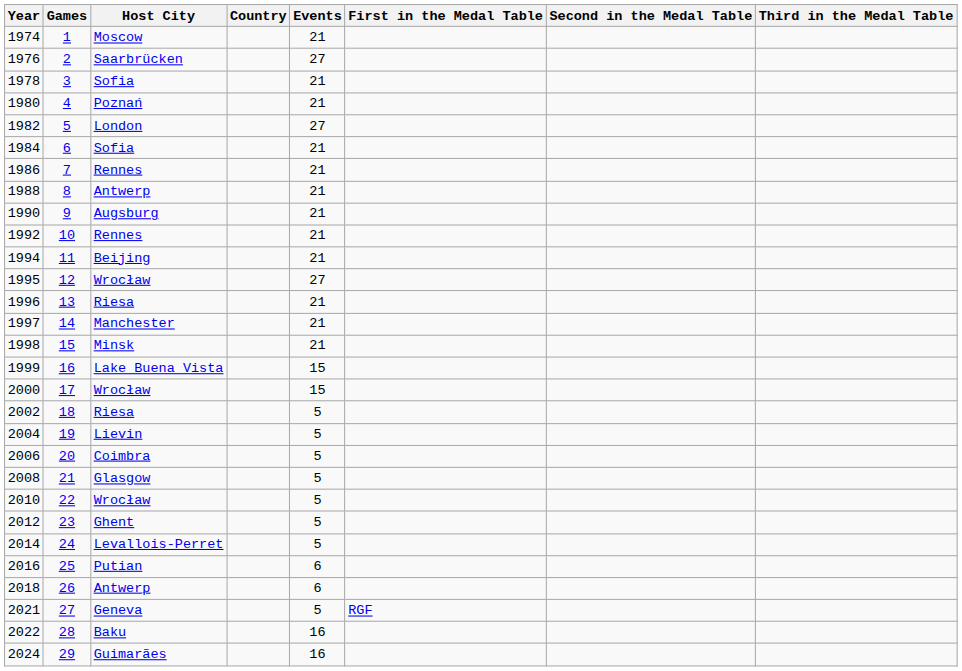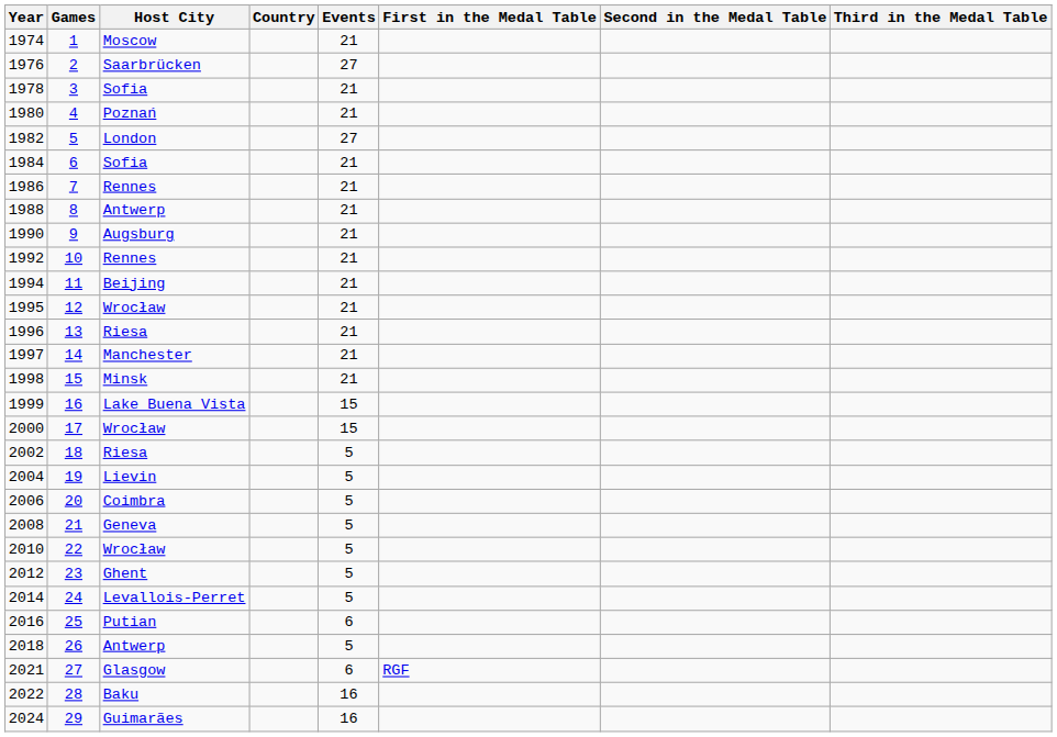1995 | Events: 27 -> 21
2008 | Host City: Glasgow -> Geneva
2018 | Events: 6 -> 5
2021 | Host City: Geneva -> Glasgow
2021 | Events: 5 -> 6
